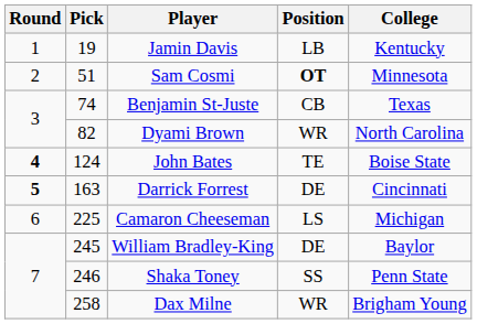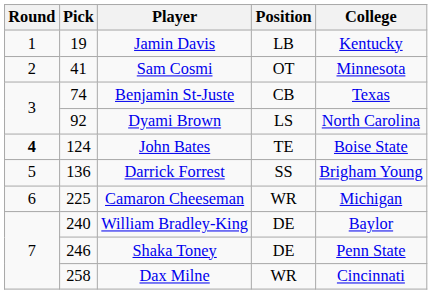Sam Cosmi | Pick: 51 -> 41
Sam Cosmi | Position: bold -> normal
Dyami Brown | Pick: 82 -> 92
Dyami Brown | Position: WR -> LS
Darrick Forrest | Round: bold -> normal
Darrick Forrest | Pick: 163 -> 136
Darrick Forrest | Position: DE -> SS
Darrick Forrest | College: Cincinnati -> Brigham Young
Camaron Cheeseman | Position: LS -> WR
William Bradley-King | Pick: 245 -> 240
Shaka Toney | Position: SS -> DE
Dax Milne | College: Brigham Young -> Cincinnati
